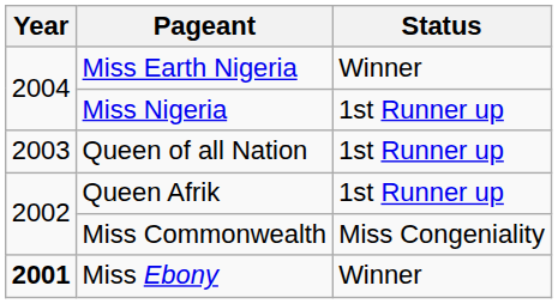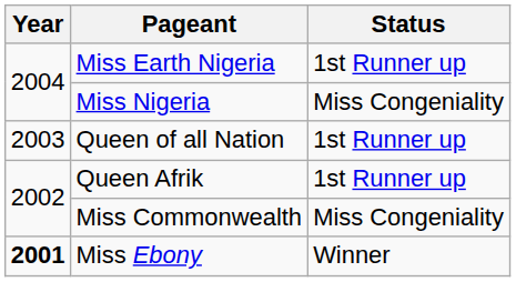Miss Earth Nigeria | Status: Winner -> 1st Runner up
Miss Nigeria | Status: 1st Runner up -> Miss Congeniality
